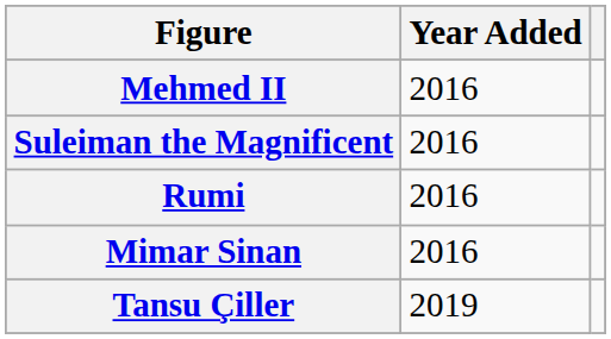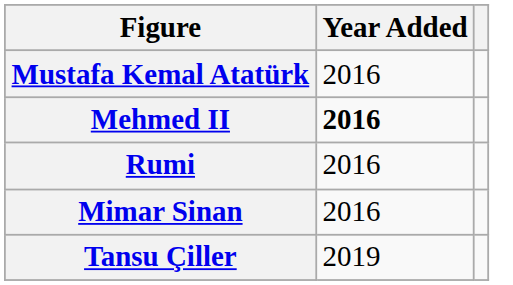+ row: Mustafa Kemal Atatürk | 2016
Mehmed II | Year Added: normal -> bold
- row: Suleiman the Magnificent | 2016
